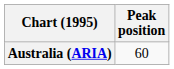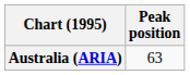Australia (ARIA) | Peak position: 60 -> 63
